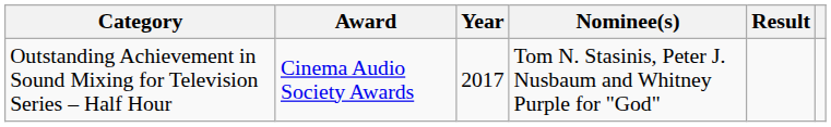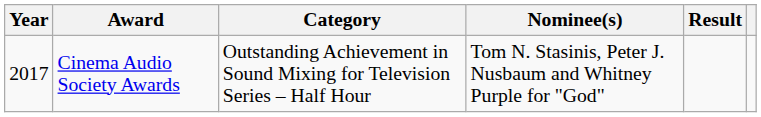columns swapped: Year <-> Category
